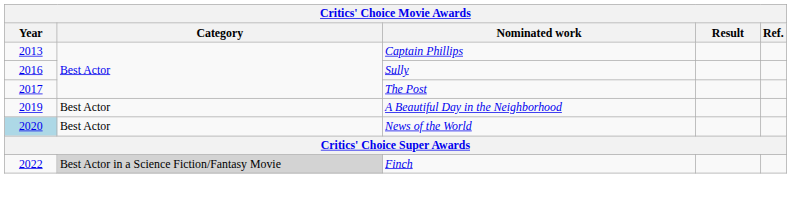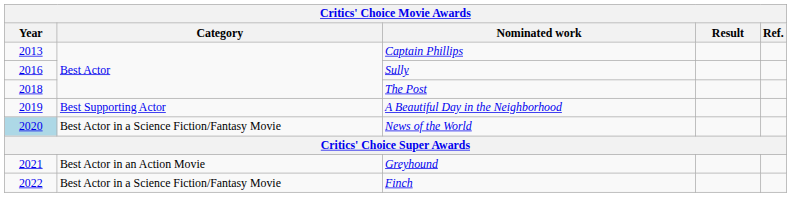The Post | Year: 2017 -> 2018
A Beautiful Day in the Neighborhood | Category: Best Actor -> Best Supporting Actor
News of the World | Category: Best Actor -> Best Actor in a Science Fiction/Fantasy Movie
+ row: 2021 | Best Actor in an Action Movie | Greyhound
Finch | Category: lightgrey background -> no background
